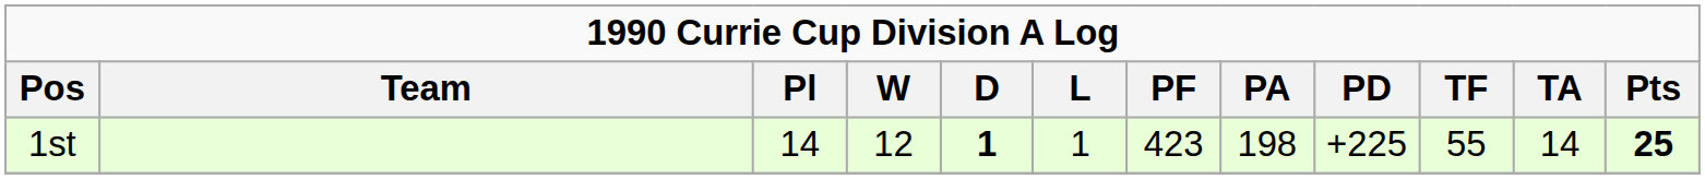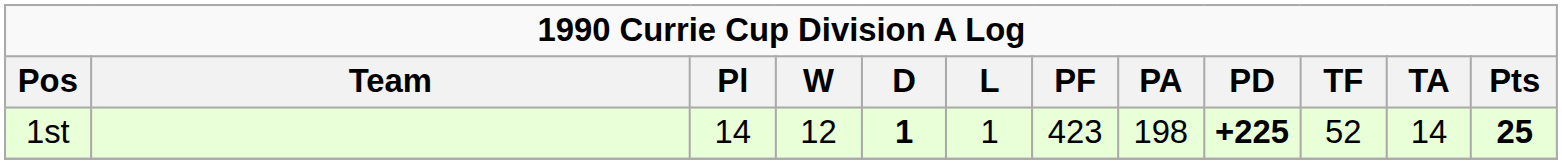1st | PD: normal -> bold
1st | TF: 55 -> 52
